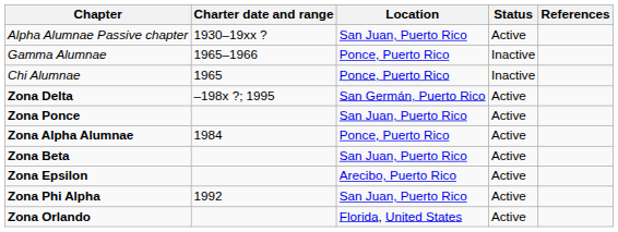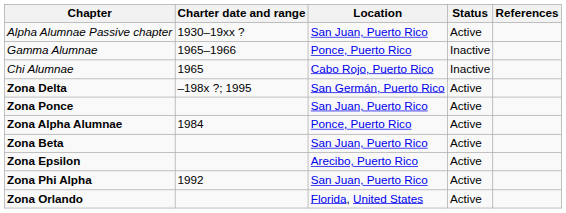Chi Alumnae | Location: Ponce, Puerto Rico -> Cabo Rojo, Puerto Rico
